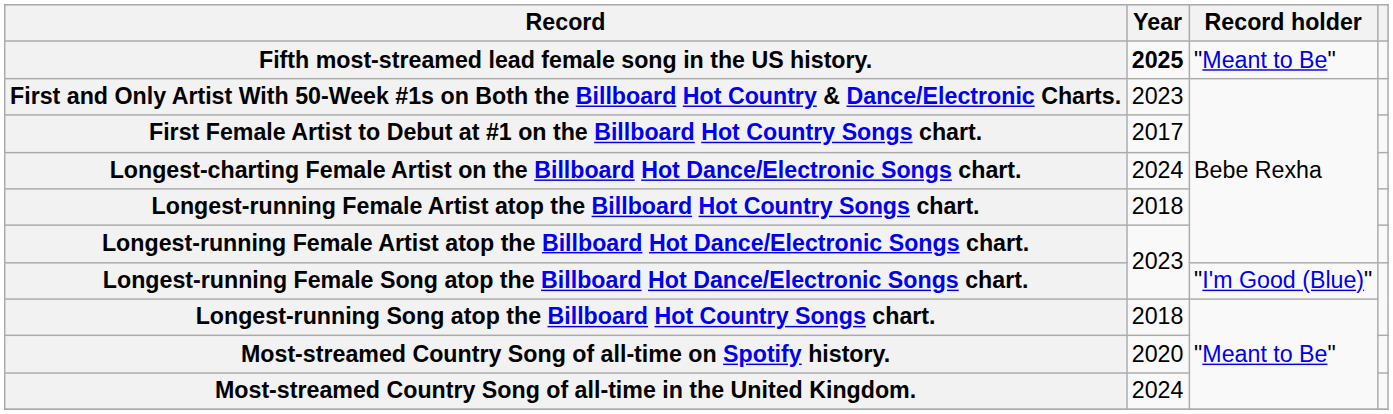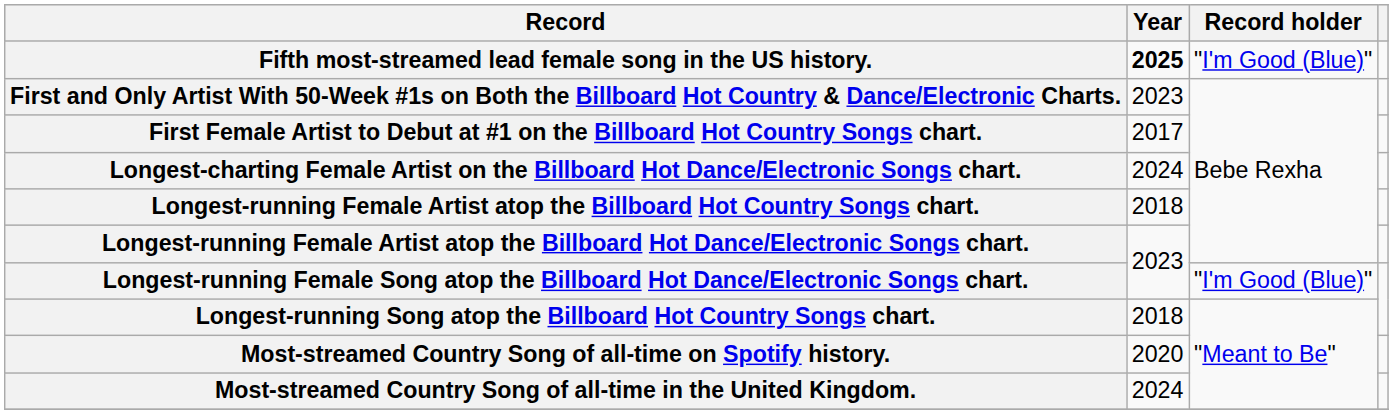Fifth most-streamed lead female song in the US history. | Record holder: "Meant to Be" -> "I'm Good (Blue)"
